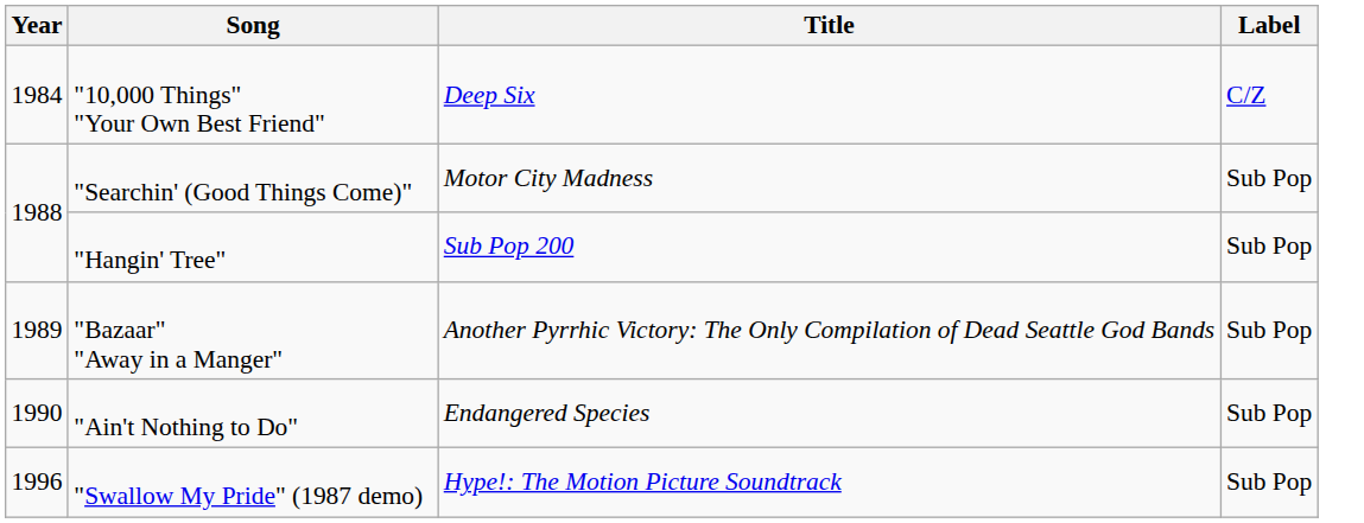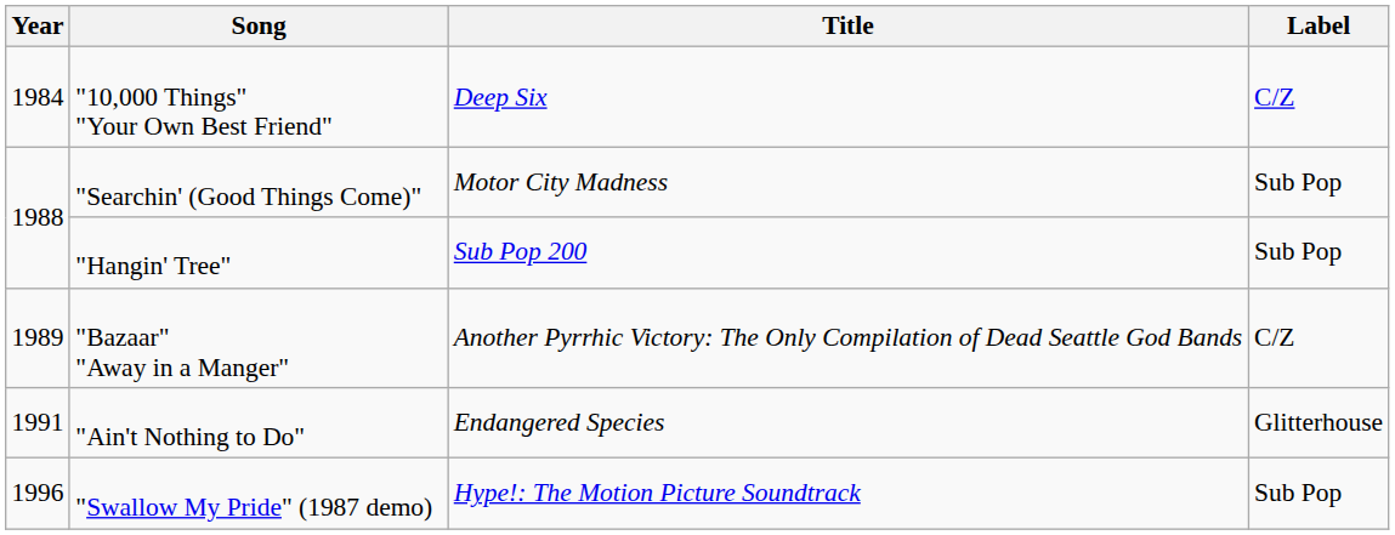"Bazaar" "Away in a Manger" | Label: Sub Pop -> C/Z
"Ain't Nothing to Do" | Year: 1990 -> 1991
"Ain't Nothing to Do" | Label: Sub Pop -> Glitterhouse
